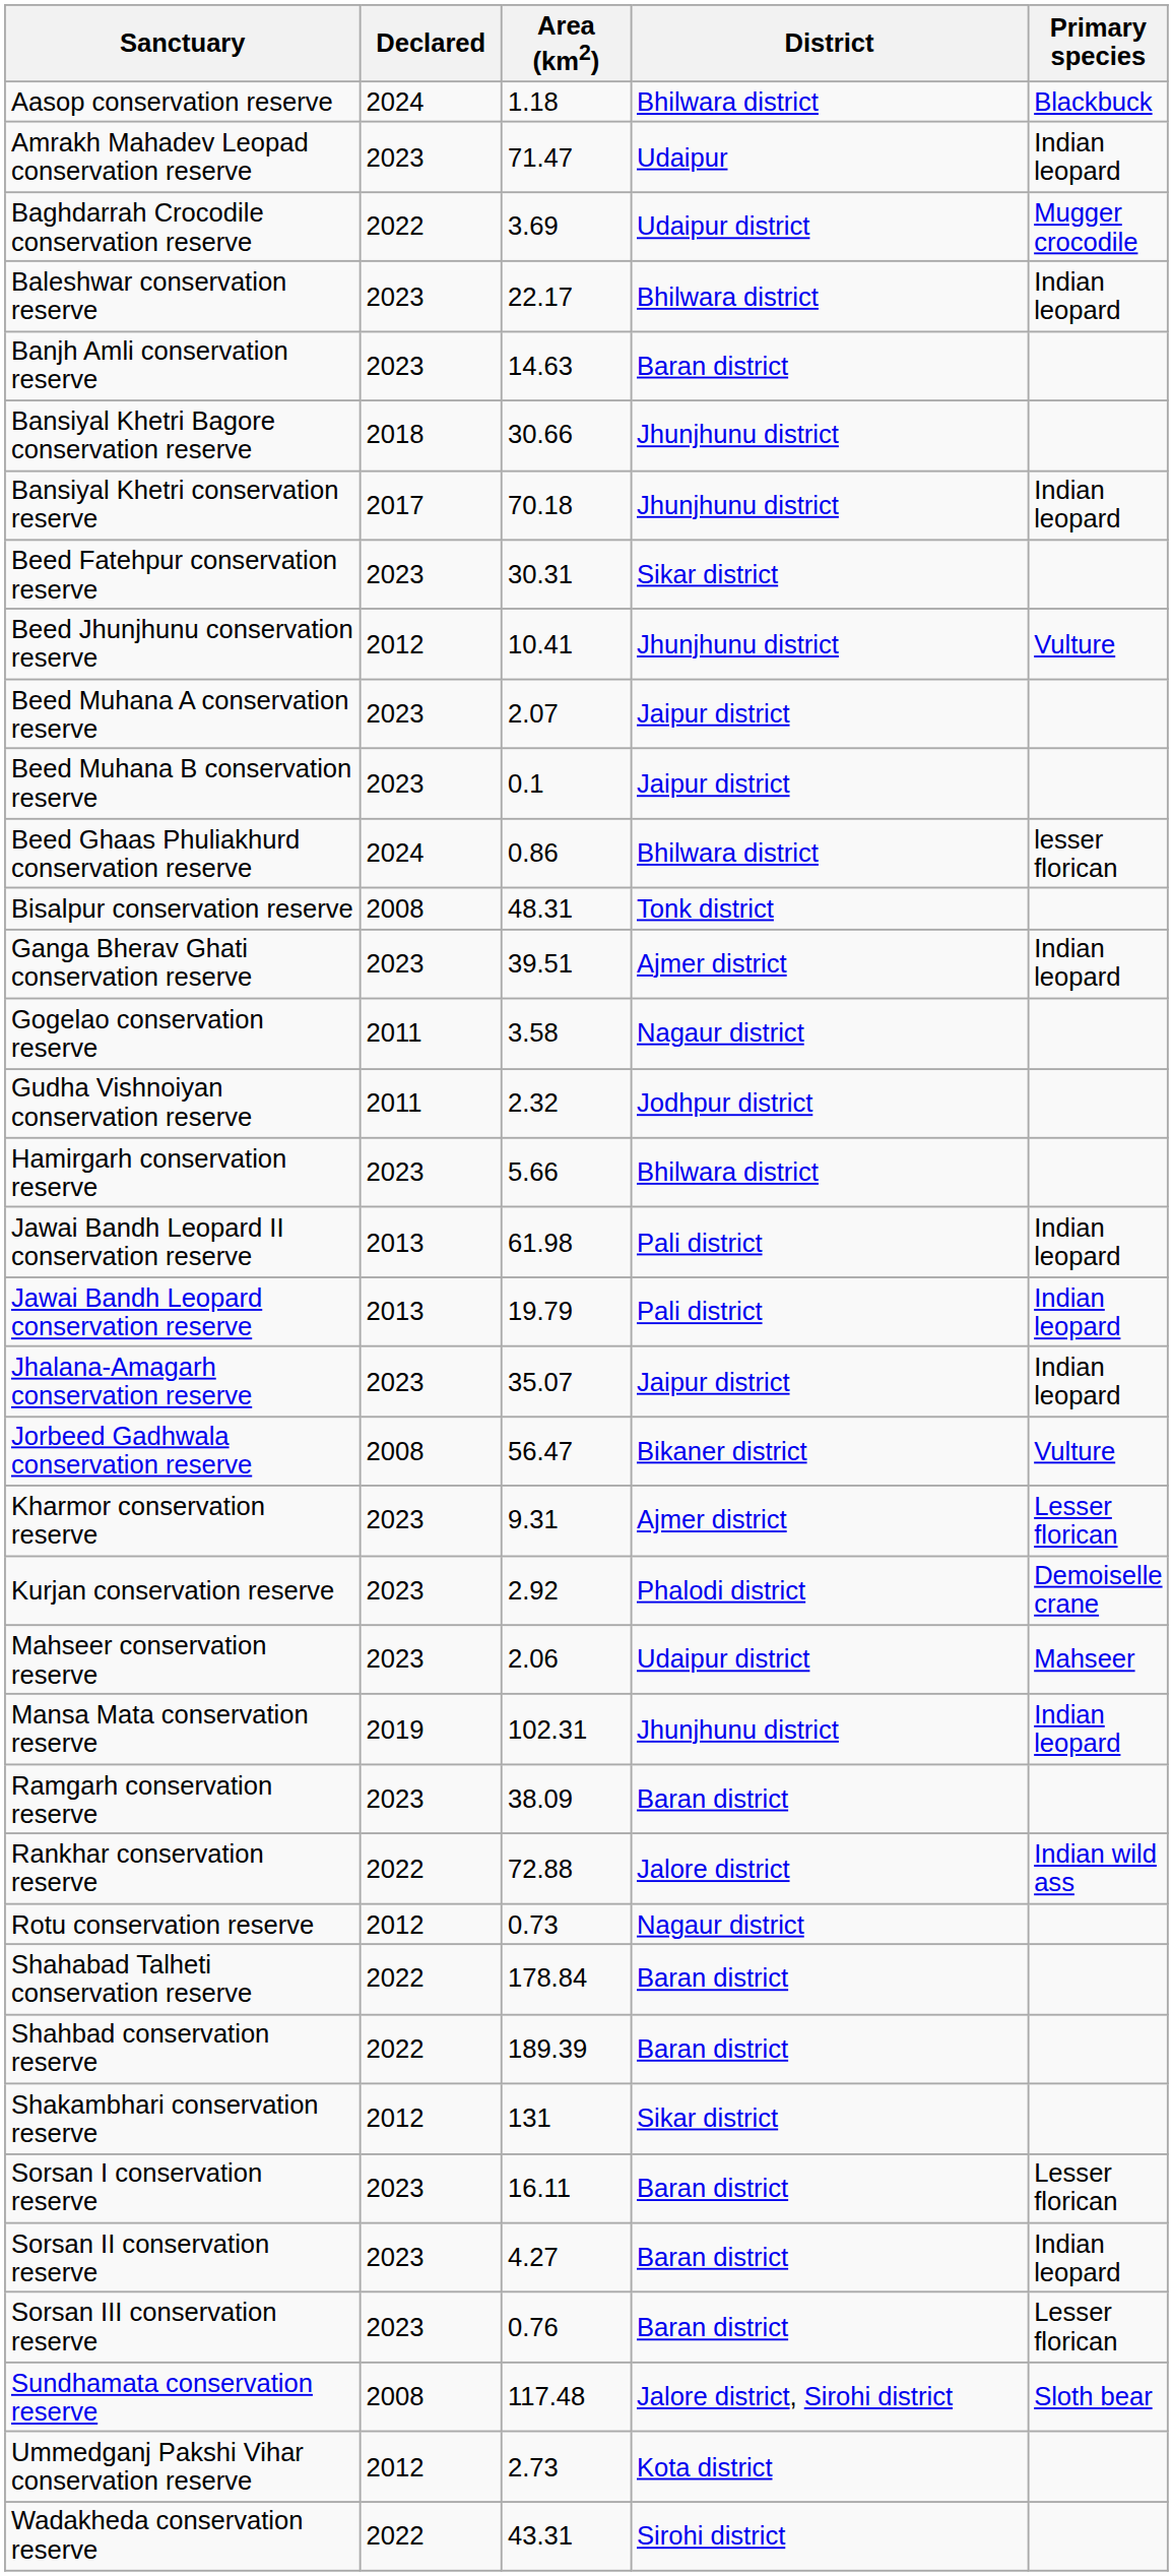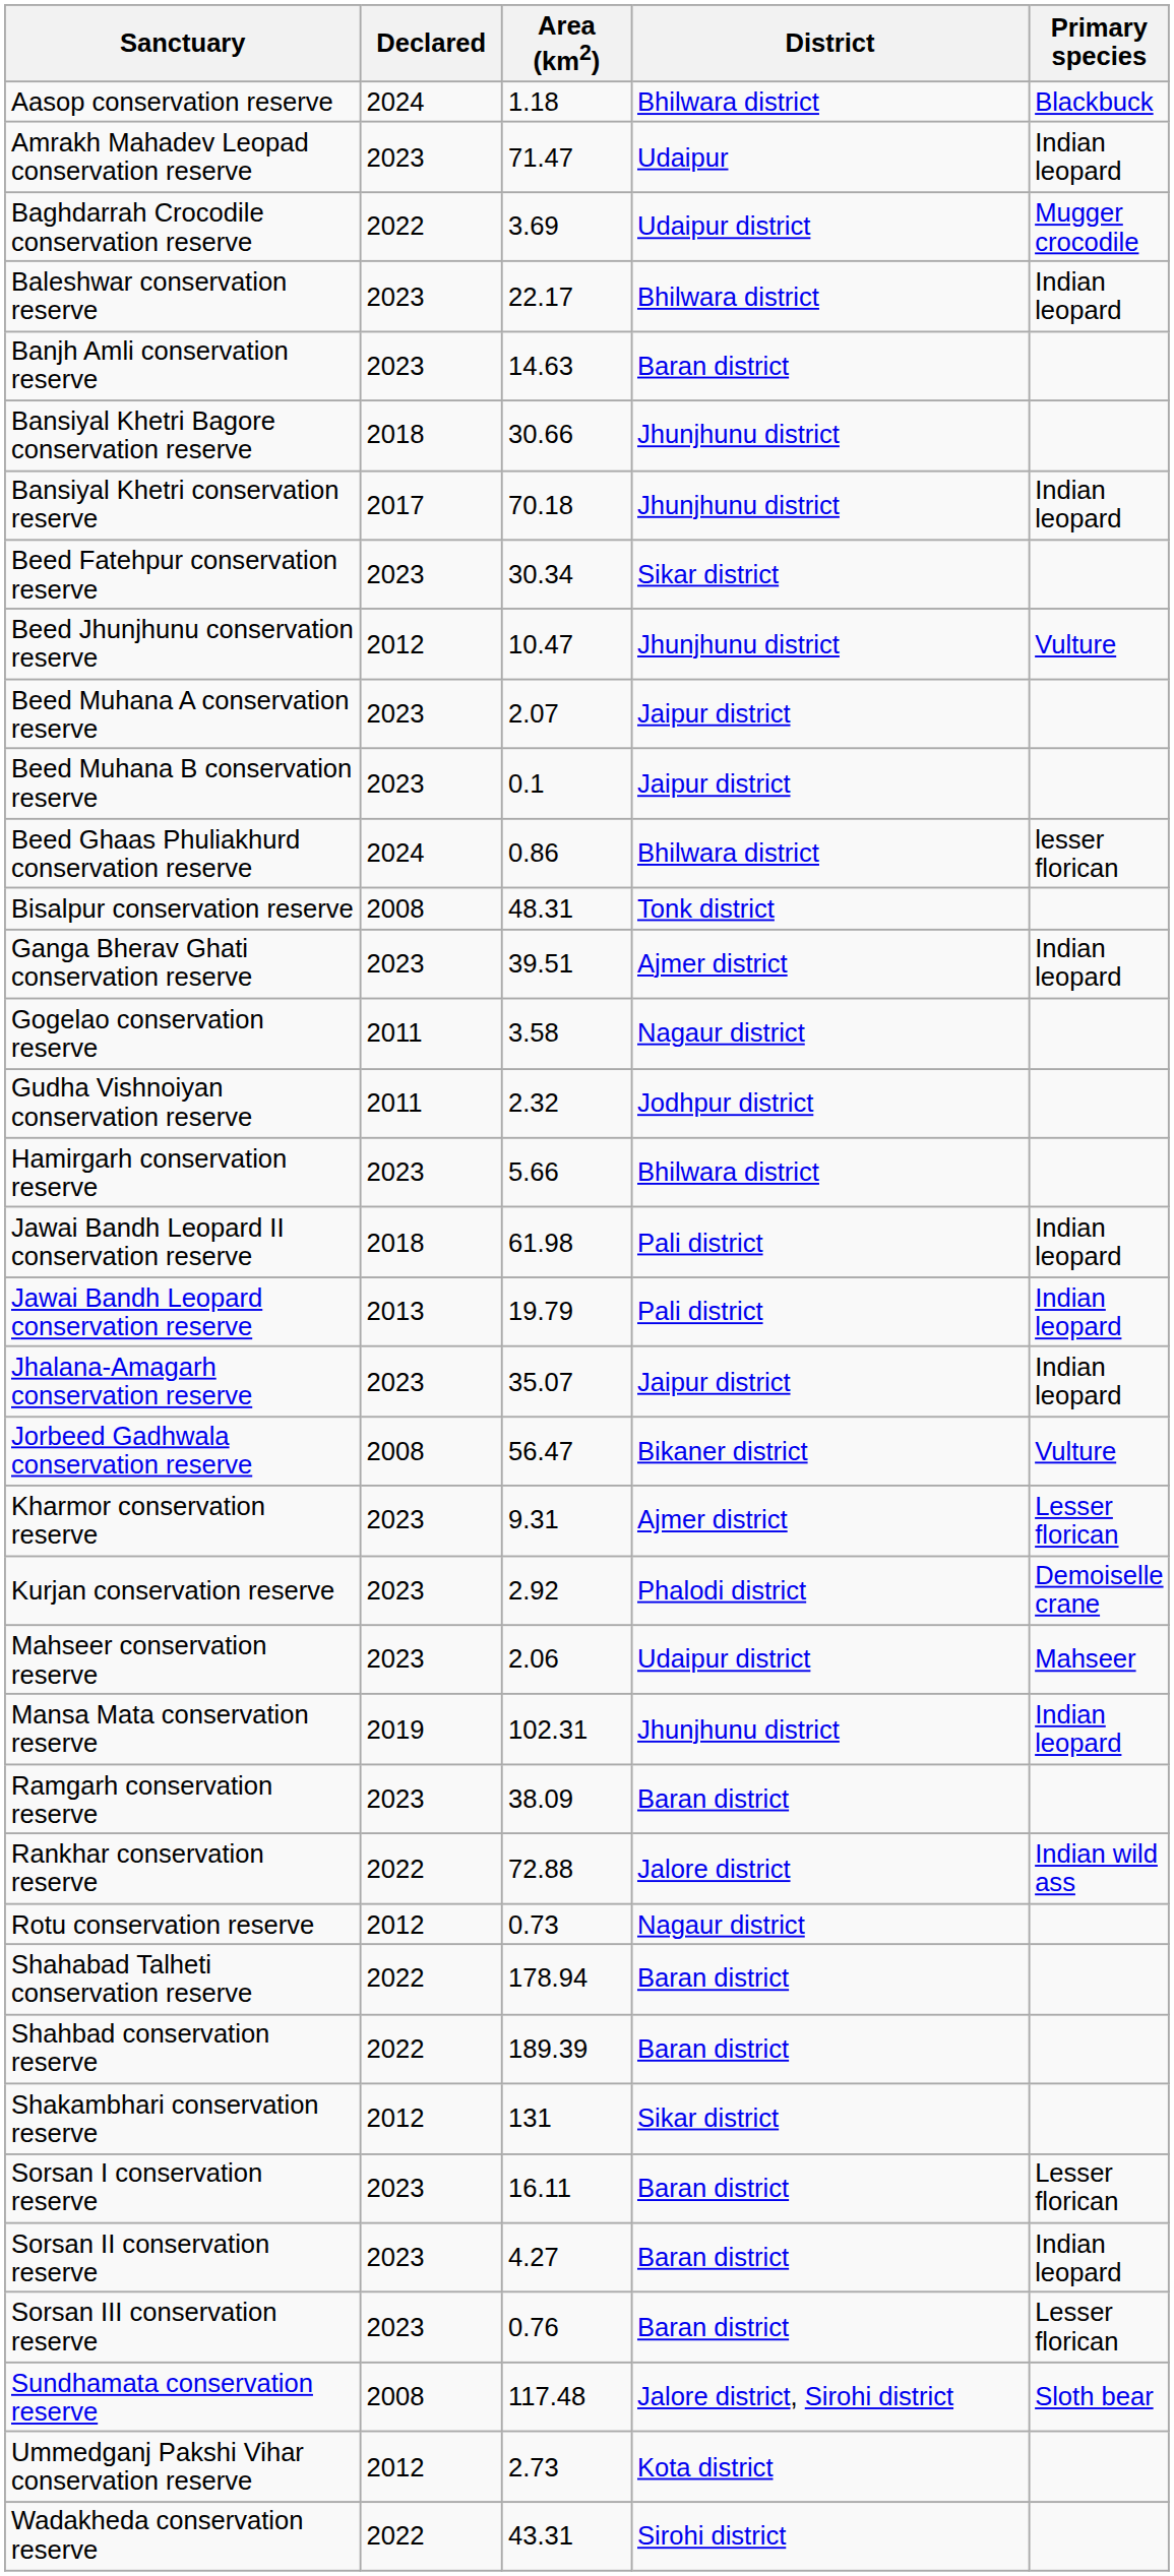Beed Fatehpur conservation reserve | Area (km2): 30.31 -> 30.34
Beed Jhunjhunu conservation reserve | Area (km2): 10.41 -> 10.47
Jawai Bandh Leopard II conservation reserve | Declared: 2013 -> 2018
Shahabad Talheti conservation reserve | Area (km2): 178.84 -> 178.94
